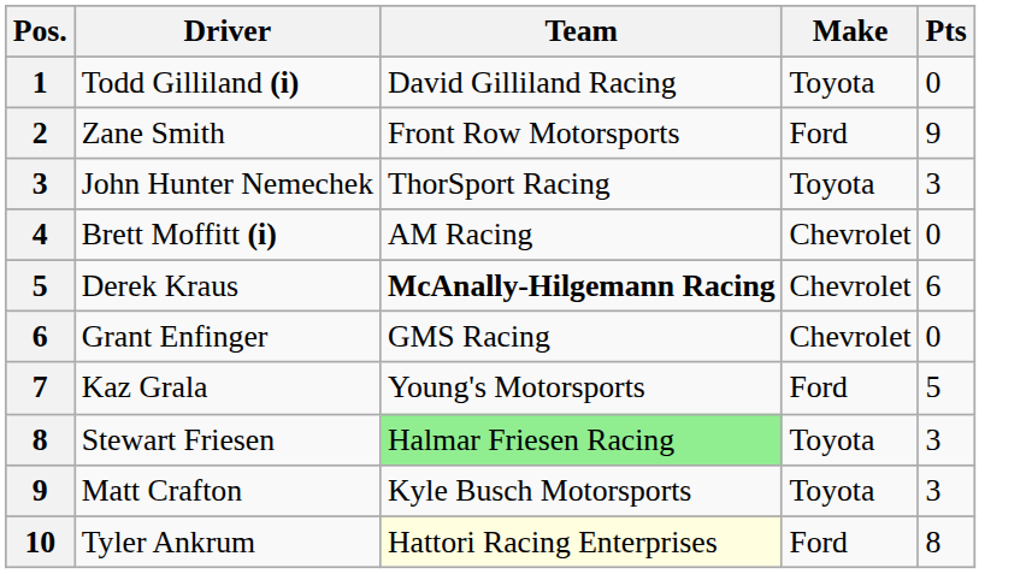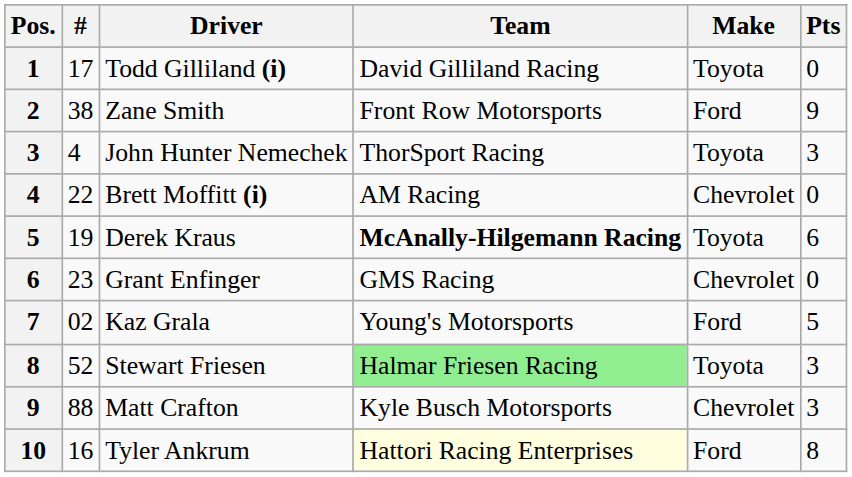+ column: # | 17 | 38 | 4 | 22 | 19 | 23 | 02 | 52 | 88 | 16
Derek Kraus | Make: Chevrolet -> Toyota
Matt Crafton | Make: Toyota -> Chevrolet
